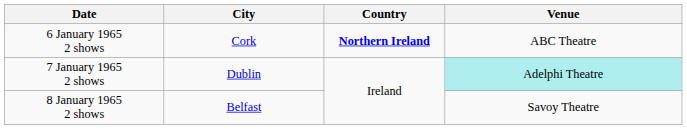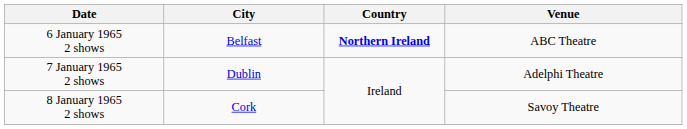6 January 1965 2 shows | City: Cork -> Belfast
7 January 1965 2 shows | Venue: paleturquoise background -> no background
8 January 1965 2 shows | City: Belfast -> Cork
